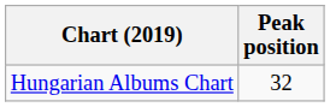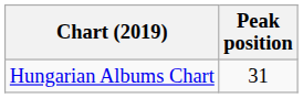Hungarian Albums Chart | Peak position: 32 -> 31
